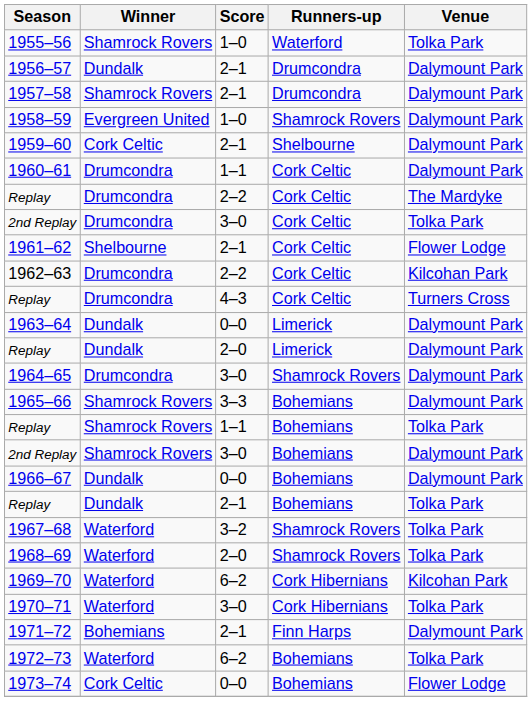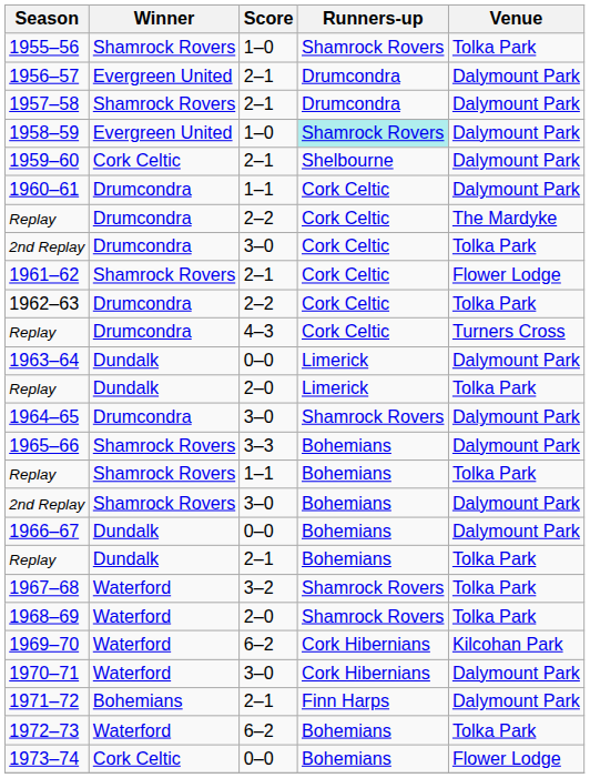1955–56 | Runners-up: Waterford -> Shamrock Rovers
1956–57 | Winner: Dundalk -> Evergreen United
1958–59 | Runners-up: no background -> paleturquoise background
1961–62 | Winner: Shelbourne -> Shamrock Rovers
1962–63 | Venue: Kilcohan Park -> Tolka Park
Replay / 2–0 | Venue: Dalymount Park -> Tolka Park
1970–71 | Venue: Tolka Park -> Dalymount Park
